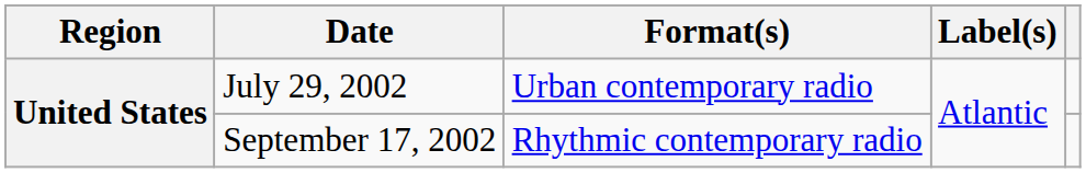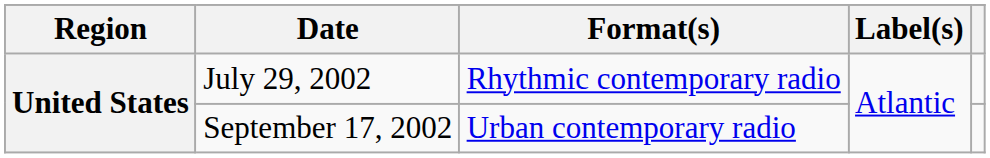July 29, 2002 | Format(s): Urban contemporary radio -> Rhythmic contemporary radio
September 17, 2002 | Format(s): Rhythmic contemporary radio -> Urban contemporary radio
